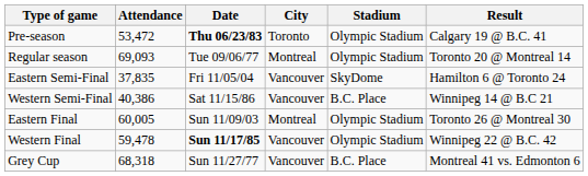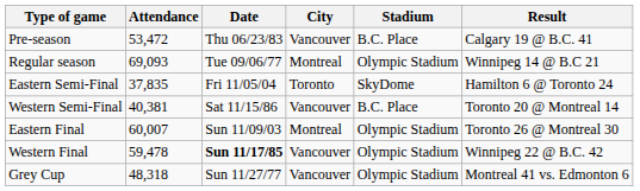Pre-season | Date: bold -> normal
Pre-season | City: Toronto -> Vancouver
Pre-season | Stadium: Olympic Stadium -> B.C. Place
Regular season | Result: Toronto 20 @ Montreal 14 -> Winnipeg 14 @ B.C 21
Eastern Semi-Final | City: Vancouver -> Toronto
Western Semi-Final | Attendance: 40,386 -> 40,381
Western Semi-Final | Result: Winnipeg 14 @ B.C 21 -> Toronto 20 @ Montreal 14
Eastern Final | Attendance: 60,005 -> 60,007
Grey Cup | Attendance: 68,318 -> 48,318
Grey Cup | Stadium: B.C. Place -> Olympic Stadium
